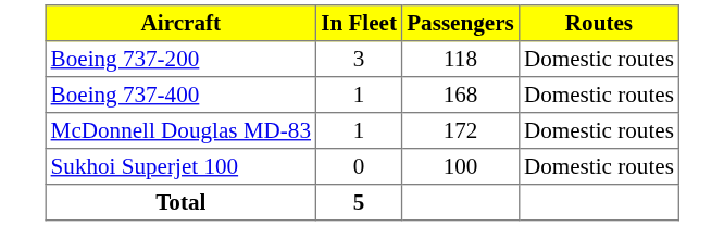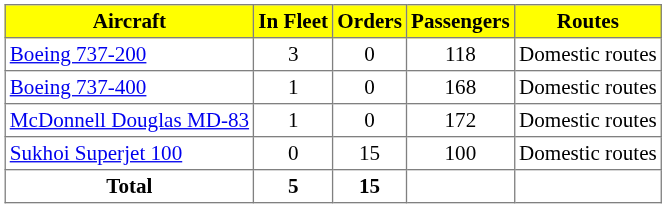+ column: Orders | 0 | 0 | 0 | 15 | 15
